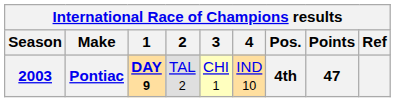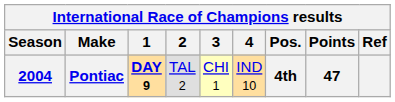Pontiac | Season: 2003 -> 2004
